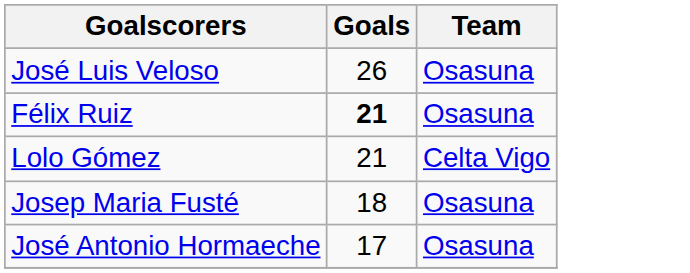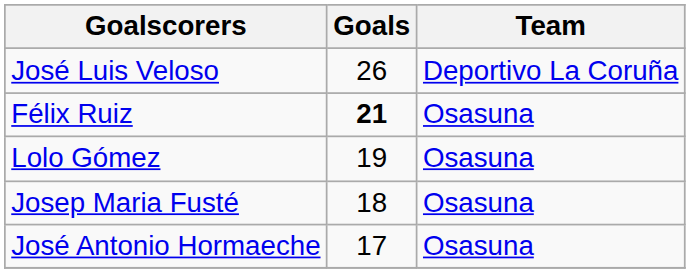José Luis Veloso | Team: Osasuna -> Deportivo La Coruña
Lolo Gómez | Goals: 21 -> 19
Lolo Gómez | Team: Celta Vigo -> Osasuna
